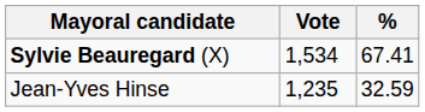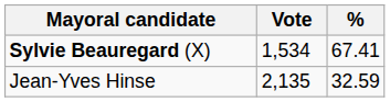Jean-Yves Hinse | Vote: 1,235 -> 2,135
